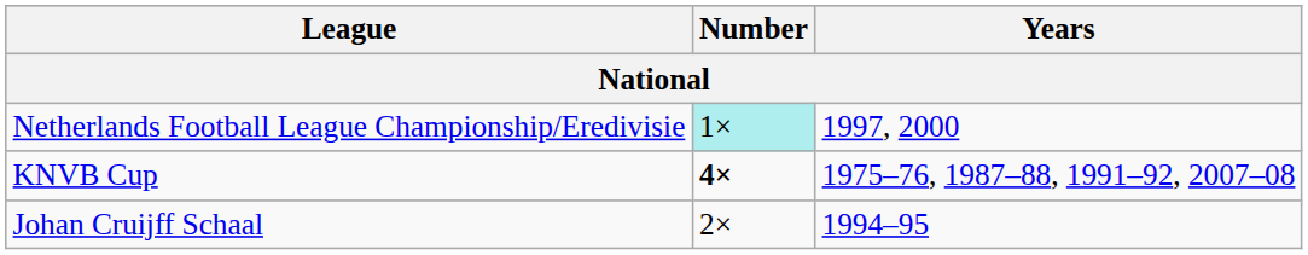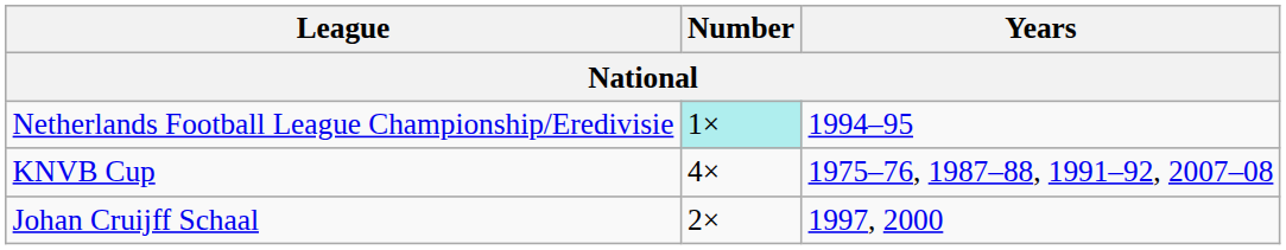Netherlands Football League Championship/Eredivisie | Years: 1997, 2000 -> 1994–95
KNVB Cup | Number: bold -> normal
Johan Cruijff Schaal | Years: 1994–95 -> 1997, 2000
